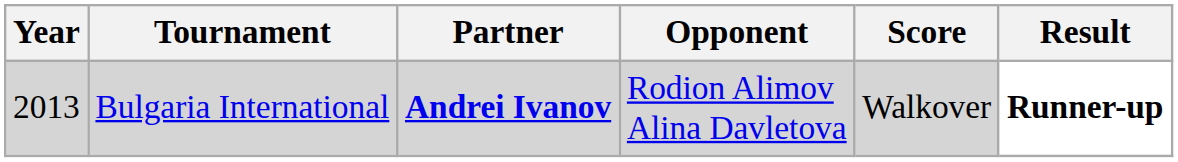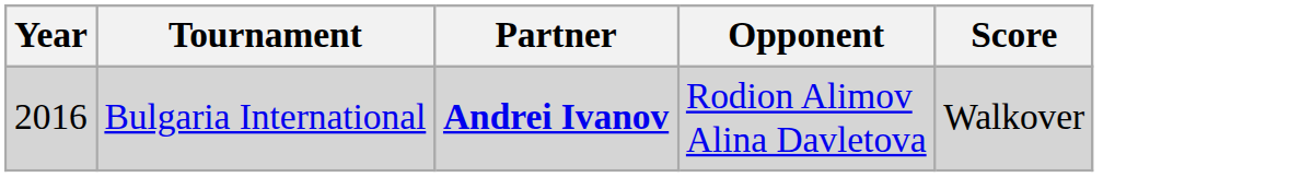- column: Result | Runner-up
Bulgaria International | Year: 2013 -> 2016
